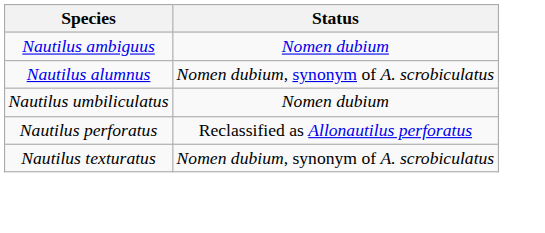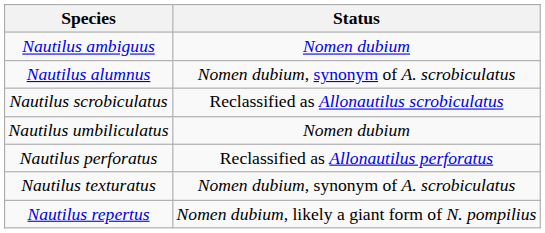+ row: Nautilus scrobiculatus | Reclassified as Allonautilus scrobiculatus
+ row: Nautilus repertus | Nomen dubium, likely a giant form of N. pompilius
